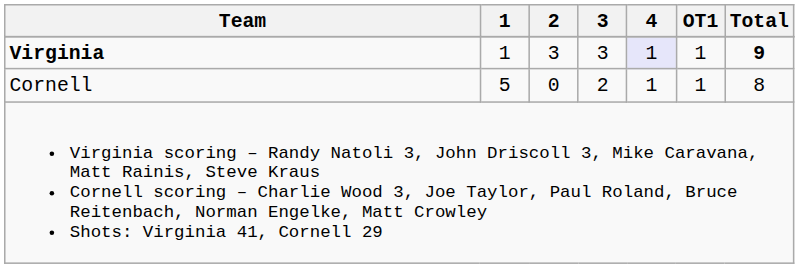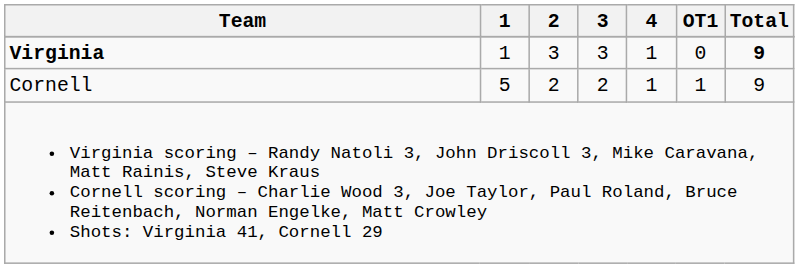Virginia | 4: lavender background -> no background
Virginia | OT1: 1 -> 0
Cornell | 2: 0 -> 2
Cornell | Total: 8 -> 9
